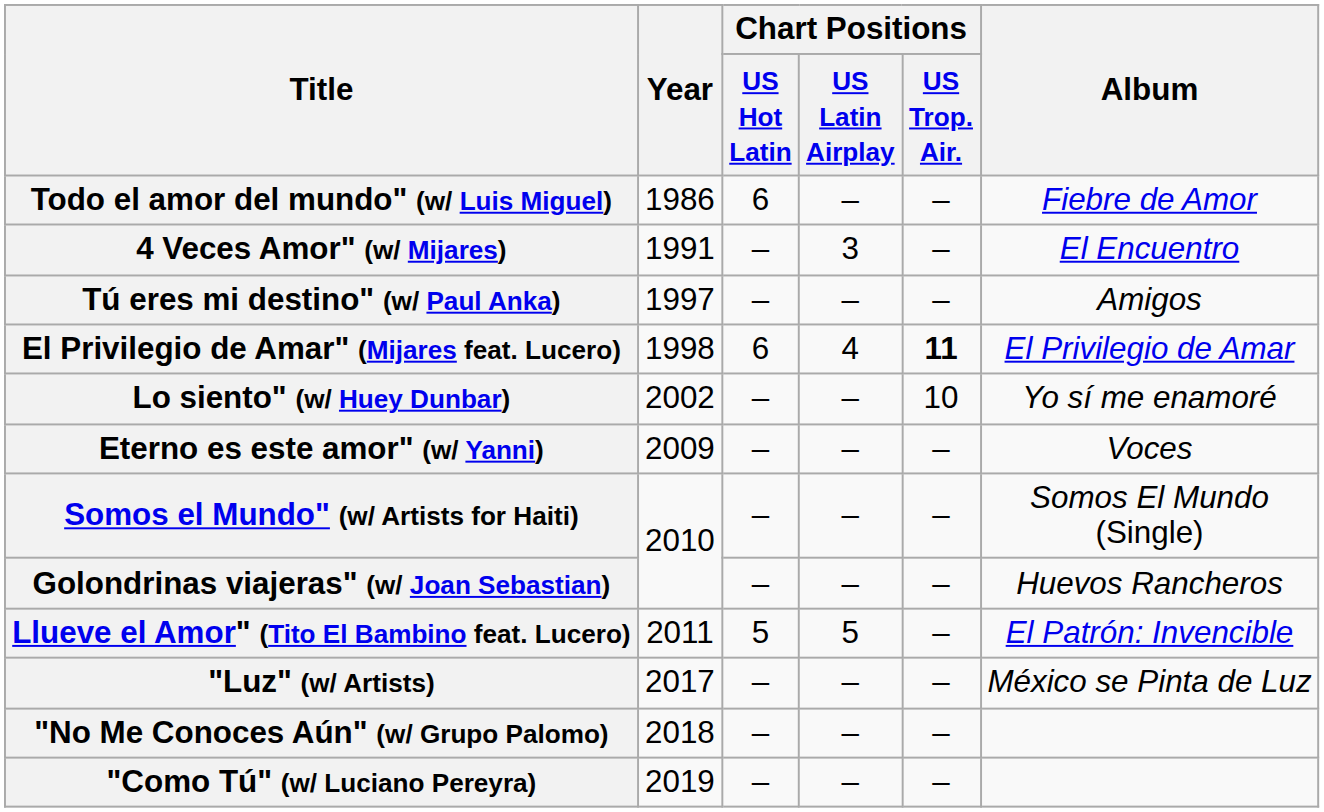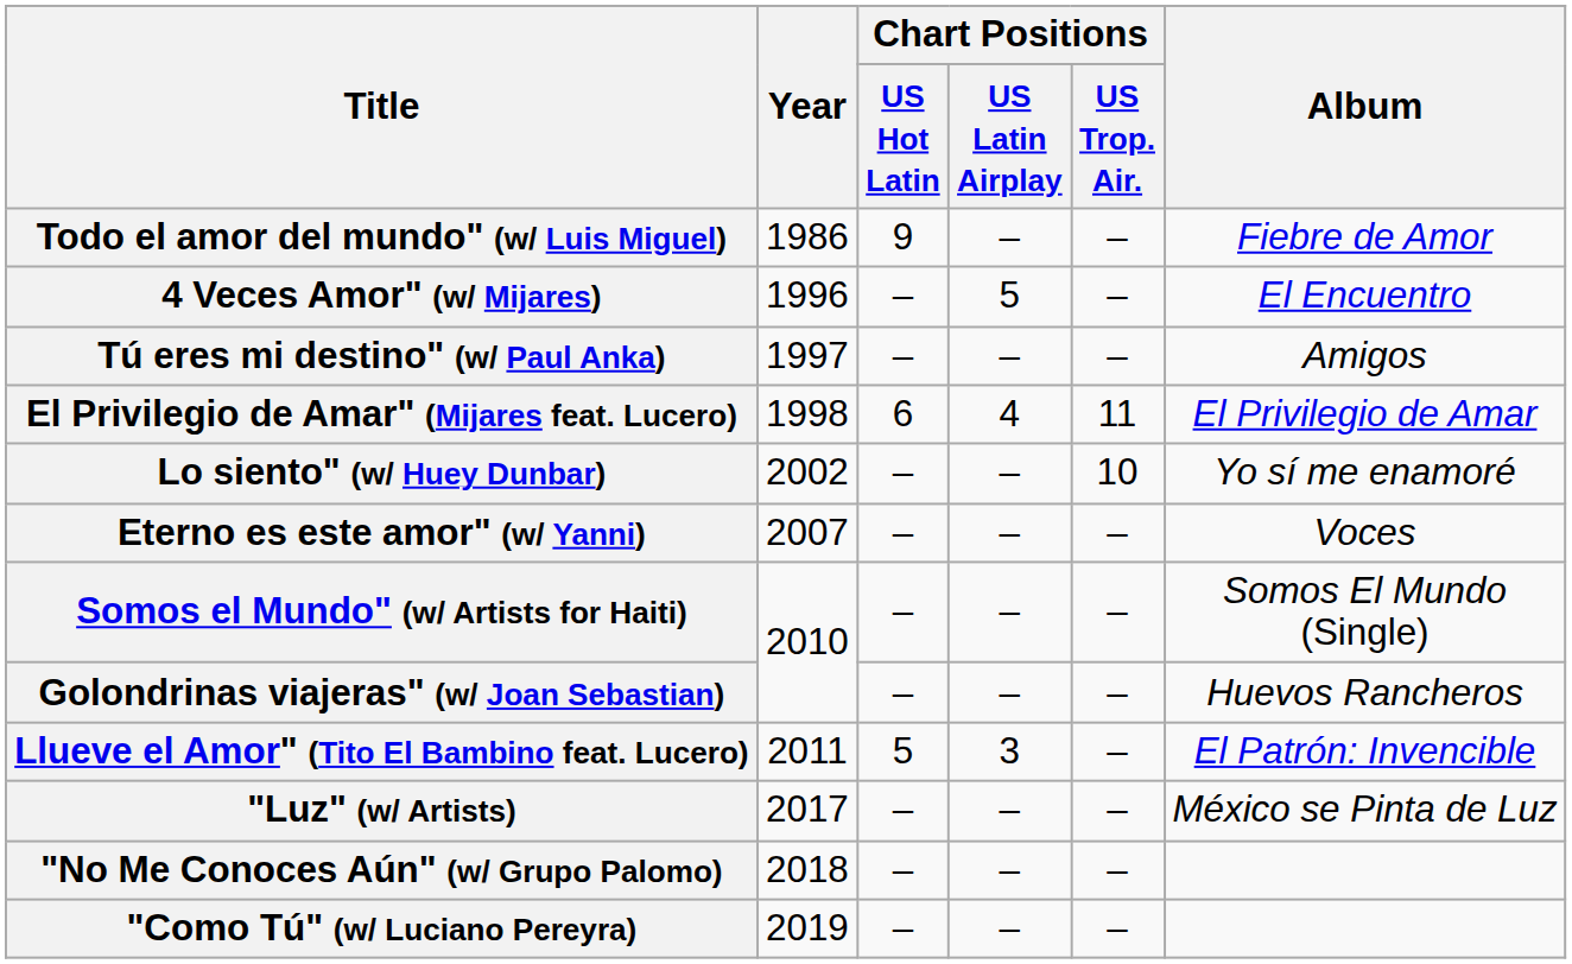Todo el amor del mundo" (w/ Luis Miguel) | Chart Positions / US Hot Latin: 6 -> 9
4 Veces Amor" (w/ Mijares) | Year: 1991 -> 1996
4 Veces Amor" (w/ Mijares) | Chart Positions / US Latin Airplay: 3 -> 5
El Privilegio de Amar" (Mijares feat. Lucero) | Chart Positions / US Trop. Air.: bold -> normal
Eterno es este amor" (w/ Yanni) | Year: 2009 -> 2007
Llueve el Amor" (Tito El Bambino feat. Lucero) | Chart Positions / US Latin Airplay: 5 -> 3
